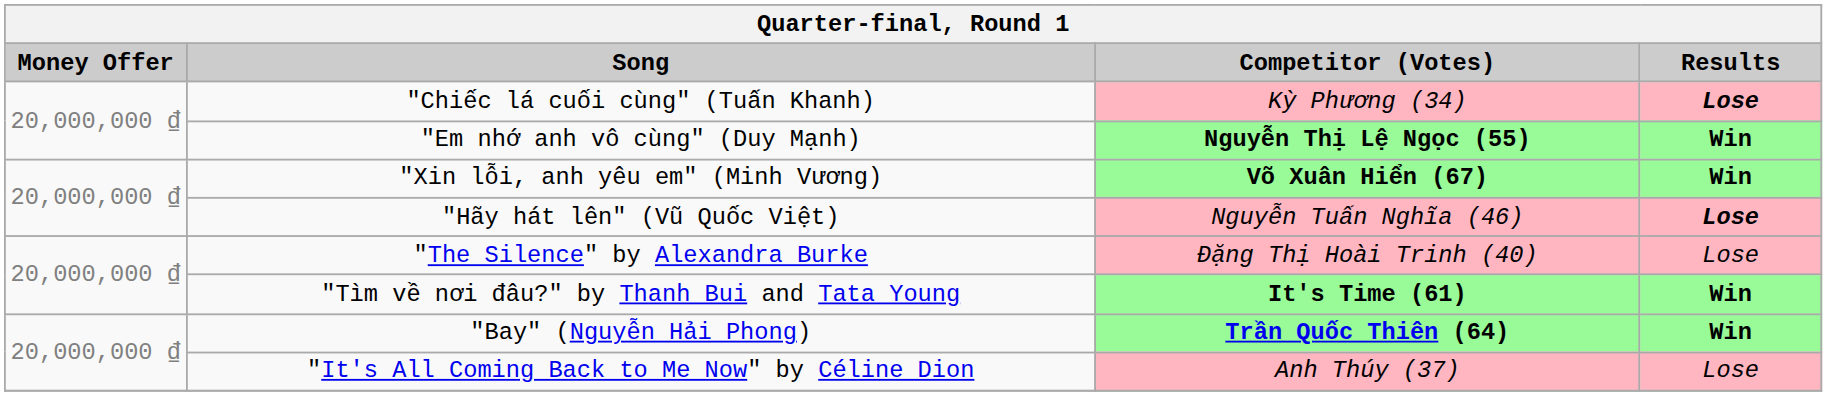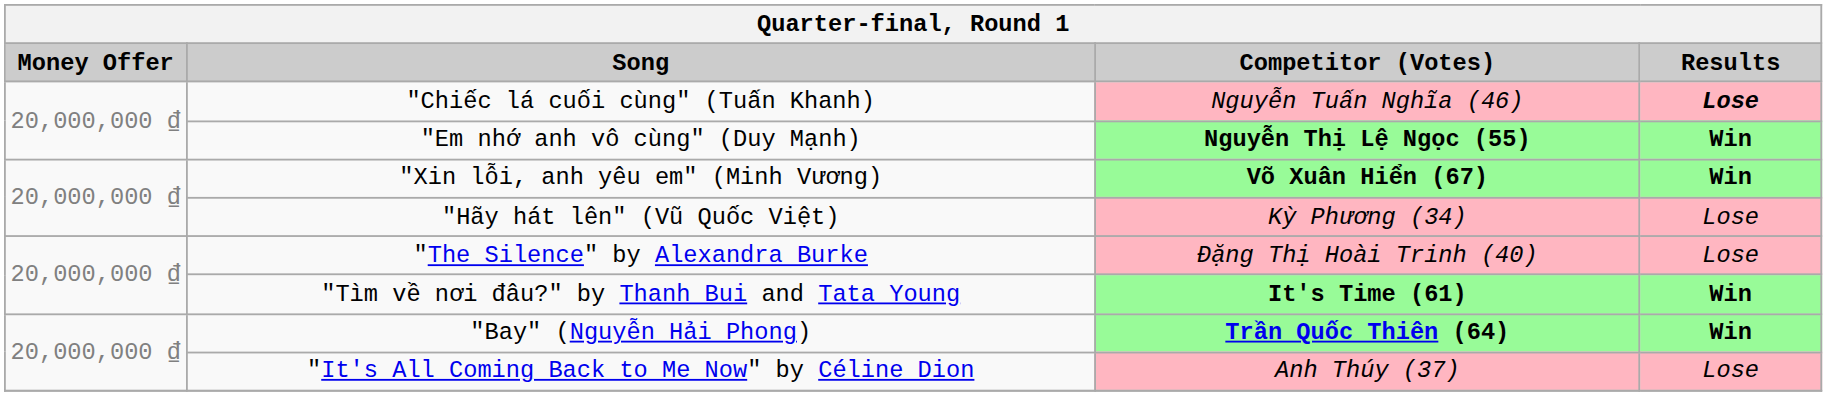"Chiếc lá cuối cùng" (Tuấn Khanh) | Competitor (Votes): Kỳ Phương (34) -> Nguyễn Tuấn Nghĩa (46)
"Hãy hát lên" (Vũ Quốc Việt) | Competitor (Votes): Nguyễn Tuấn Nghĩa (46) -> Kỳ Phương (34)
"Hãy hát lên" (Vũ Quốc Việt) | Results: bold -> normal
